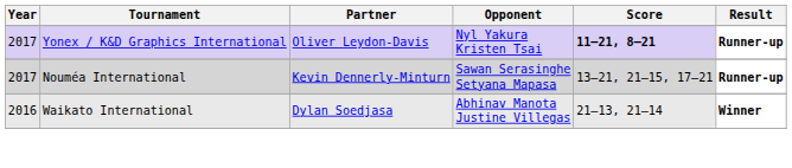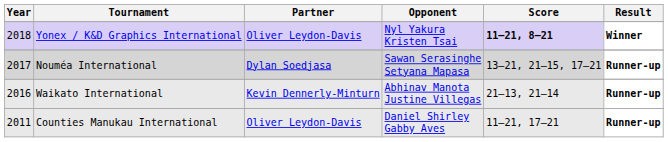Yonex / K&D Graphics International | Year: 2017 -> 2018
Yonex / K&D Graphics International | Result: Runner-up -> Winner
Nouméa International | Partner: Kevin Dennerly-Minturn -> Dylan Soedjasa
Waikato International | Partner: Dylan Soedjasa -> Kevin Dennerly-Minturn
Waikato International | Result: Winner -> Runner-up
+ row: 2011 | Counties Manukau International | Oliver Leydon-Davis | Daniel Shirley Gabby Aves | 11–21, 17–21 | Runner-up
